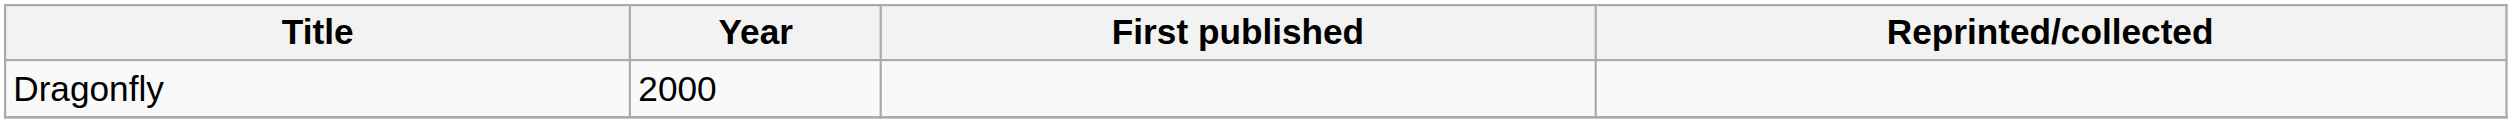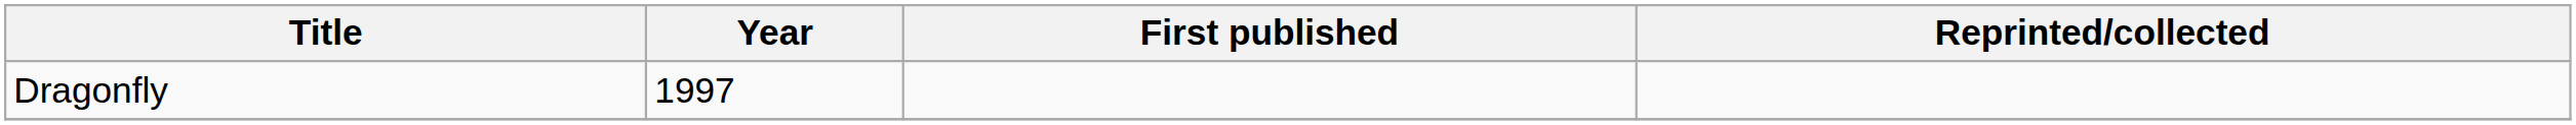Dragonfly | Year: 2000 -> 1997
